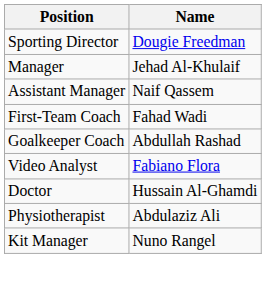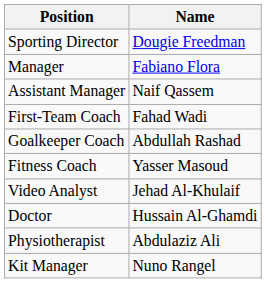Manager | Name: Jehad Al-Khulaif -> Fabiano Flora
+ row: Fitness Coach | Yasser Masoud
Video Analyst | Name: Fabiano Flora -> Jehad Al-Khulaif
